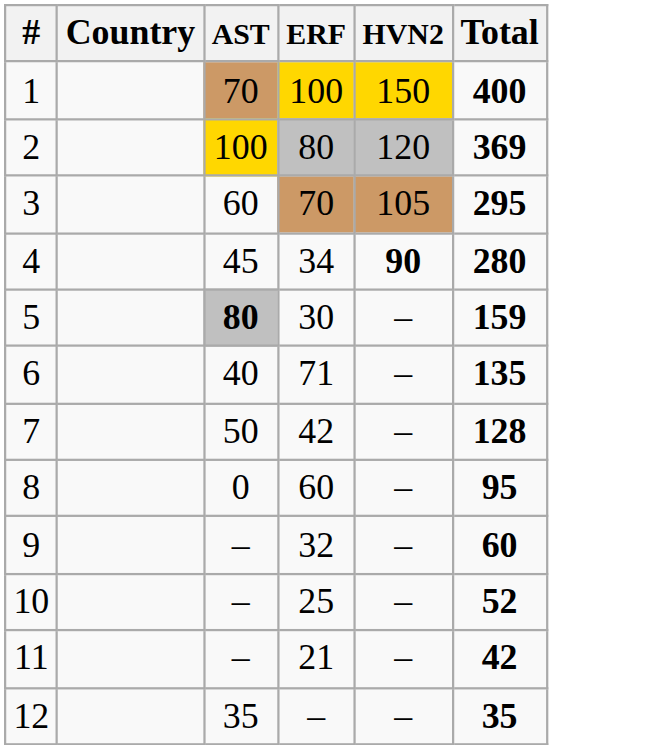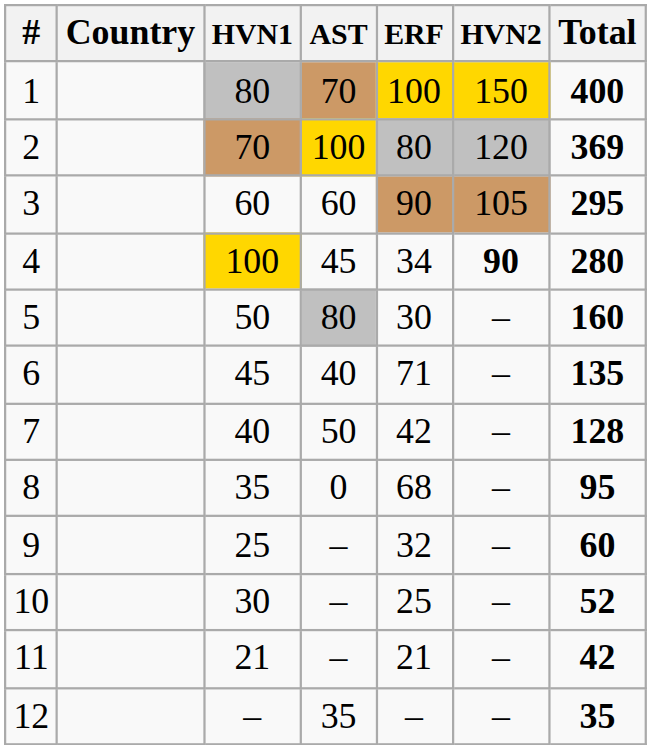+ column: HVN1 | 80 | 70 | 60 | 100 | 50 | 45 | 40 | 35 | 25 | 30 | 21 | –
3 | ERF: 70 -> 90
5 | AST: bold -> normal
5 | Total: 159 -> 160
8 | ERF: 60 -> 68
